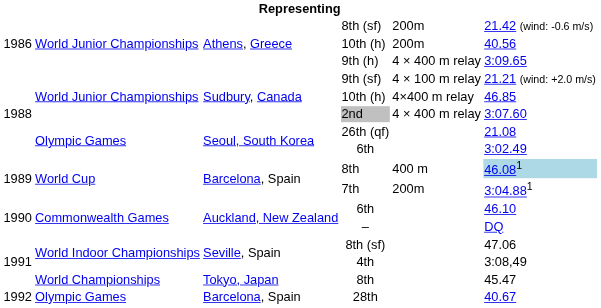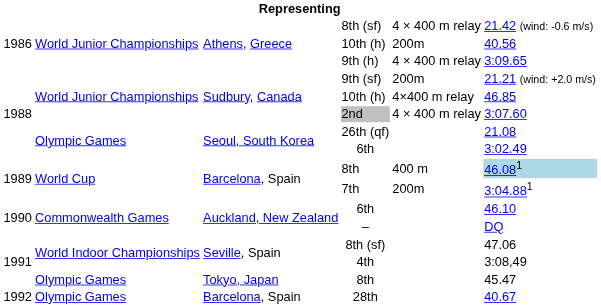Athens, Greece / 8th (sf) | column 5: 200m -> 4 × 400 m relay
9th (sf) | column 5: 4 × 100 m relay -> 200m
Tokyo, Japan / 8th | column 2: World Championships -> Olympic Games
